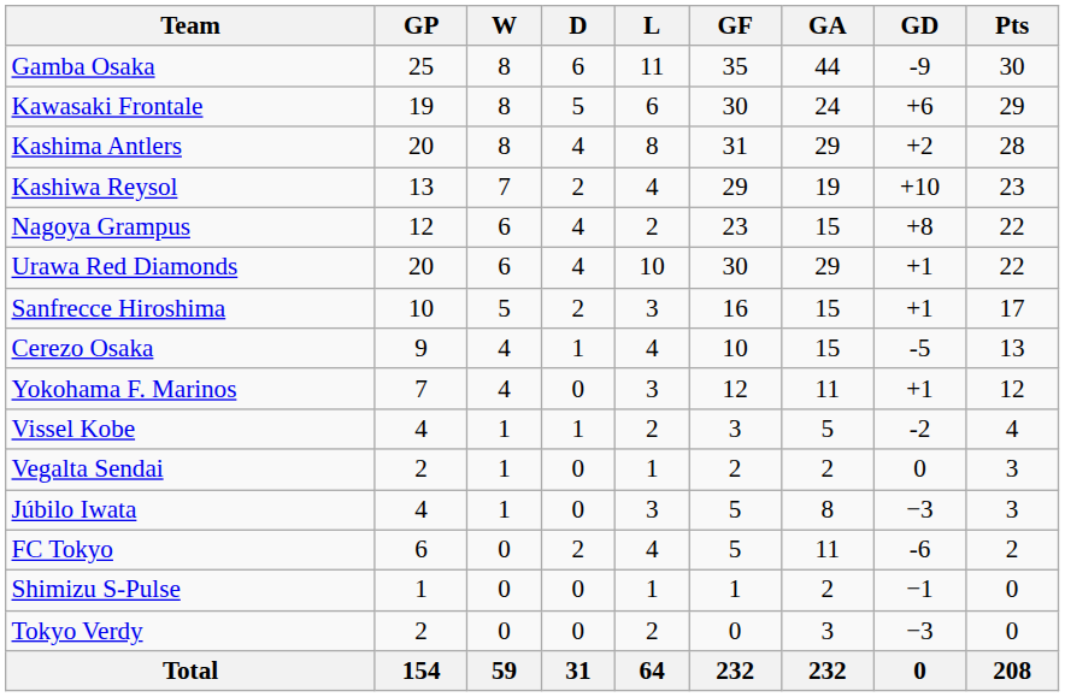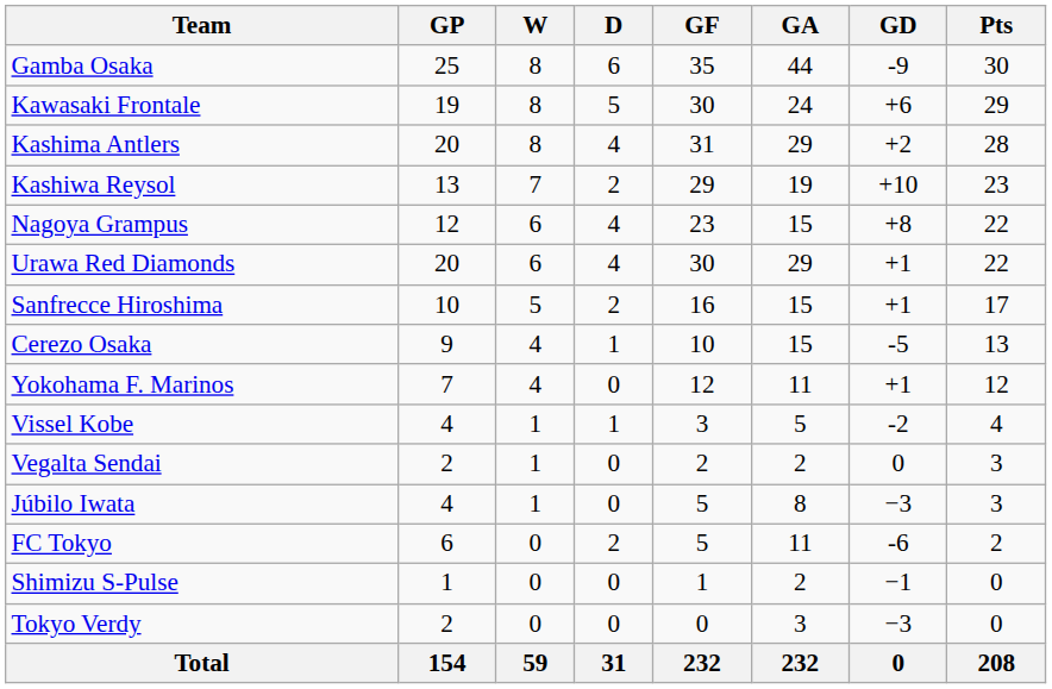- column: L | 11 | 6 | 8 | 4 | 2 | 10 | 3 | 4 | 3 | 2 | 1 | 3 | 4 | 1 | 2 | 64
